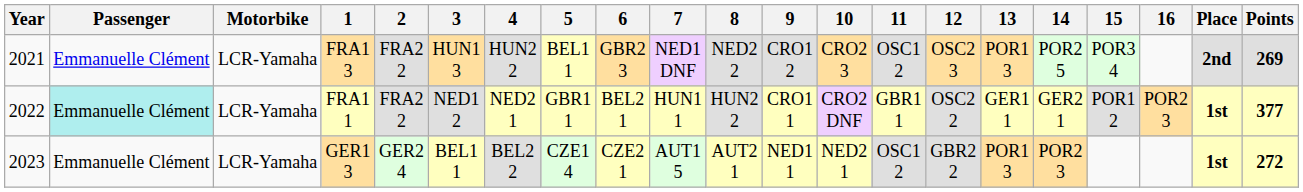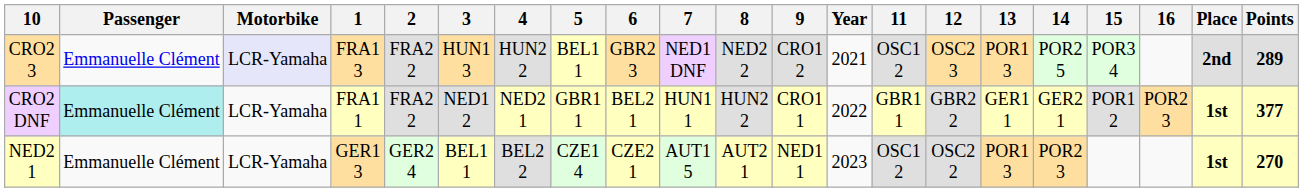columns swapped: Year <-> 10
FRA1 3 | Motorbike: no background -> lavender background
FRA1 3 | Points: 269 -> 289
FRA1 1 | 12: OSC2 2 -> GBR2 2
GER1 3 | 12: GBR2 2 -> OSC2 2
GER1 3 | Points: 272 -> 270
